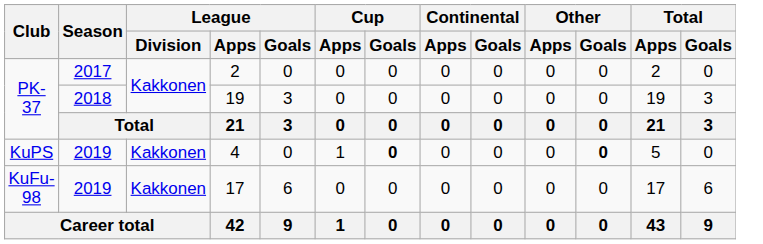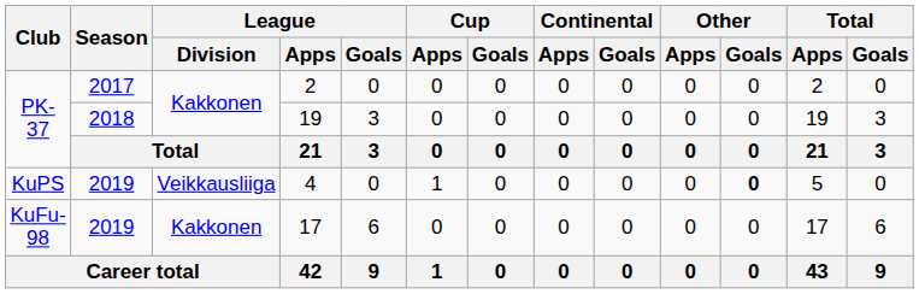4 | League / Division: Kakkonen -> Veikkausliiga
4 | Cup / Goals: bold -> normal
